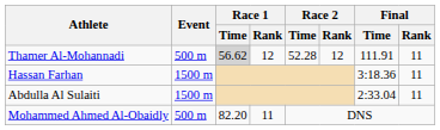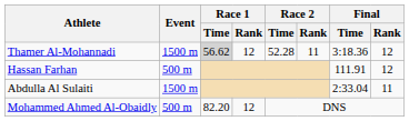Thamer Al-Mohannadi | Event: 500 m -> 1500 m
Thamer Al-Mohannadi | Race 2 / Rank: 12 -> 11
Thamer Al-Mohannadi | Final / Time: 111.91 -> 3:18.36
Thamer Al-Mohannadi | Final / Rank: 11 -> 12
Hassan Farhan | Event: 1500 m -> 500 m
Hassan Farhan | Final / Time: 3:18.36 -> 111.91
Hassan Farhan | Final / Rank: 11 -> 12
Mohammed Ahmed Al-Obaidly | Race 1 / Rank: 11 -> 12
